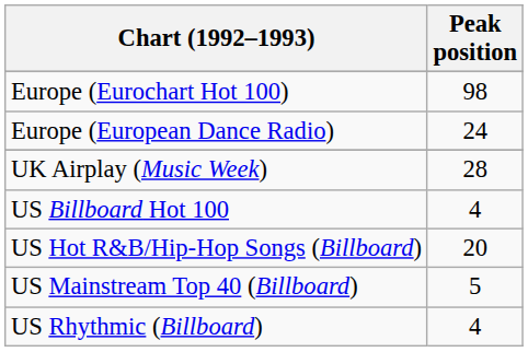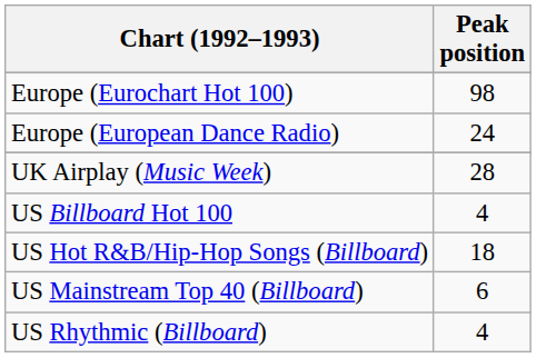US Hot R&B/Hip-Hop Songs (Billboard) | Peak position: 20 -> 18
US Mainstream Top 40 (Billboard) | Peak position: 5 -> 6
